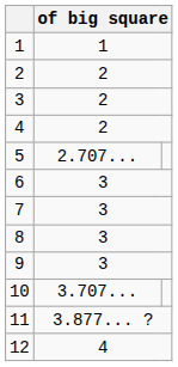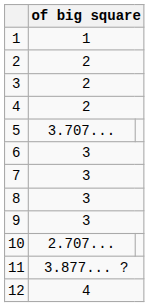5 | column 2: 2.707... -> 3.707...
10 | column 2: 3.707... -> 2.707...
